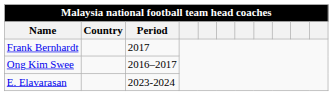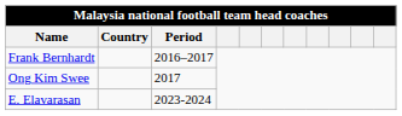Frank Bernhardt | Period: 2017 -> 2016–2017
Ong Kim Swee | Period: 2016–2017 -> 2017
